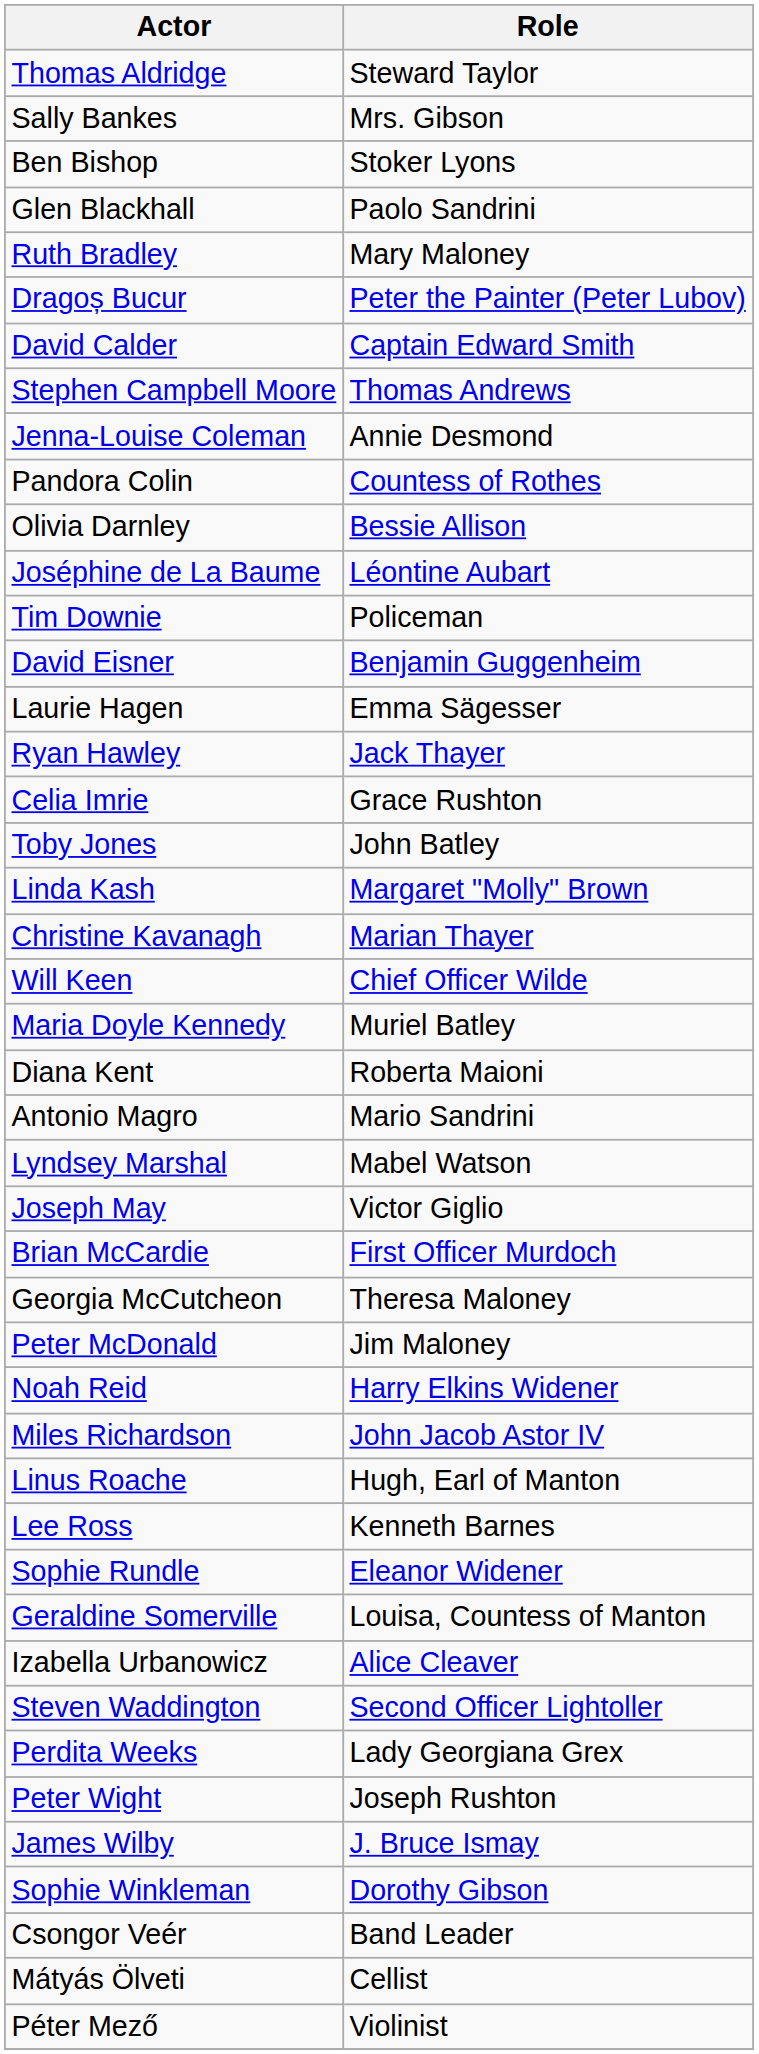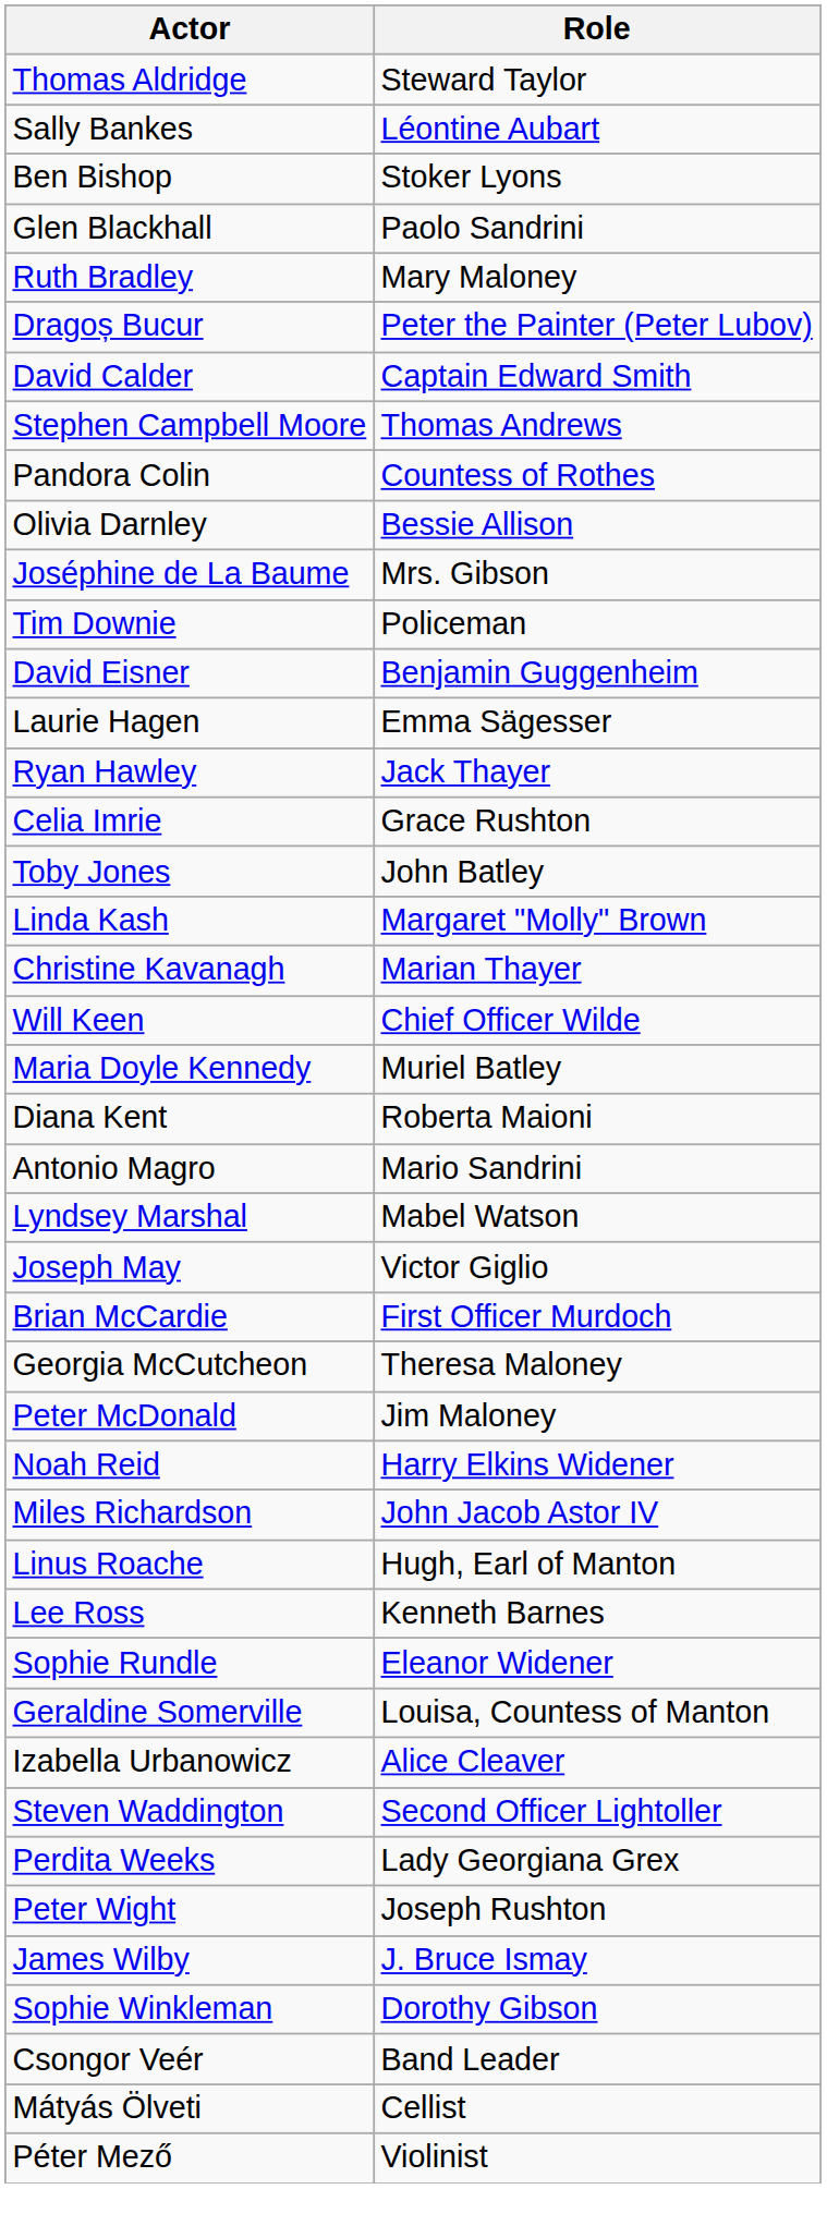Sally Bankes | Role: Mrs. Gibson -> Léontine Aubart
- row: Jenna-Louise Coleman | Annie Desmond
Joséphine de La Baume | Role: Léontine Aubart -> Mrs. Gibson
